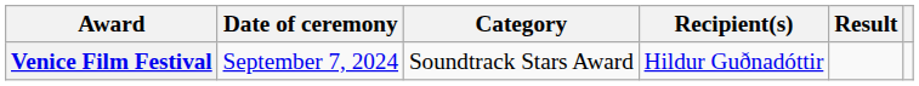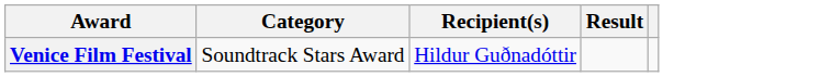- column: Date of ceremony | September 7, 2024
